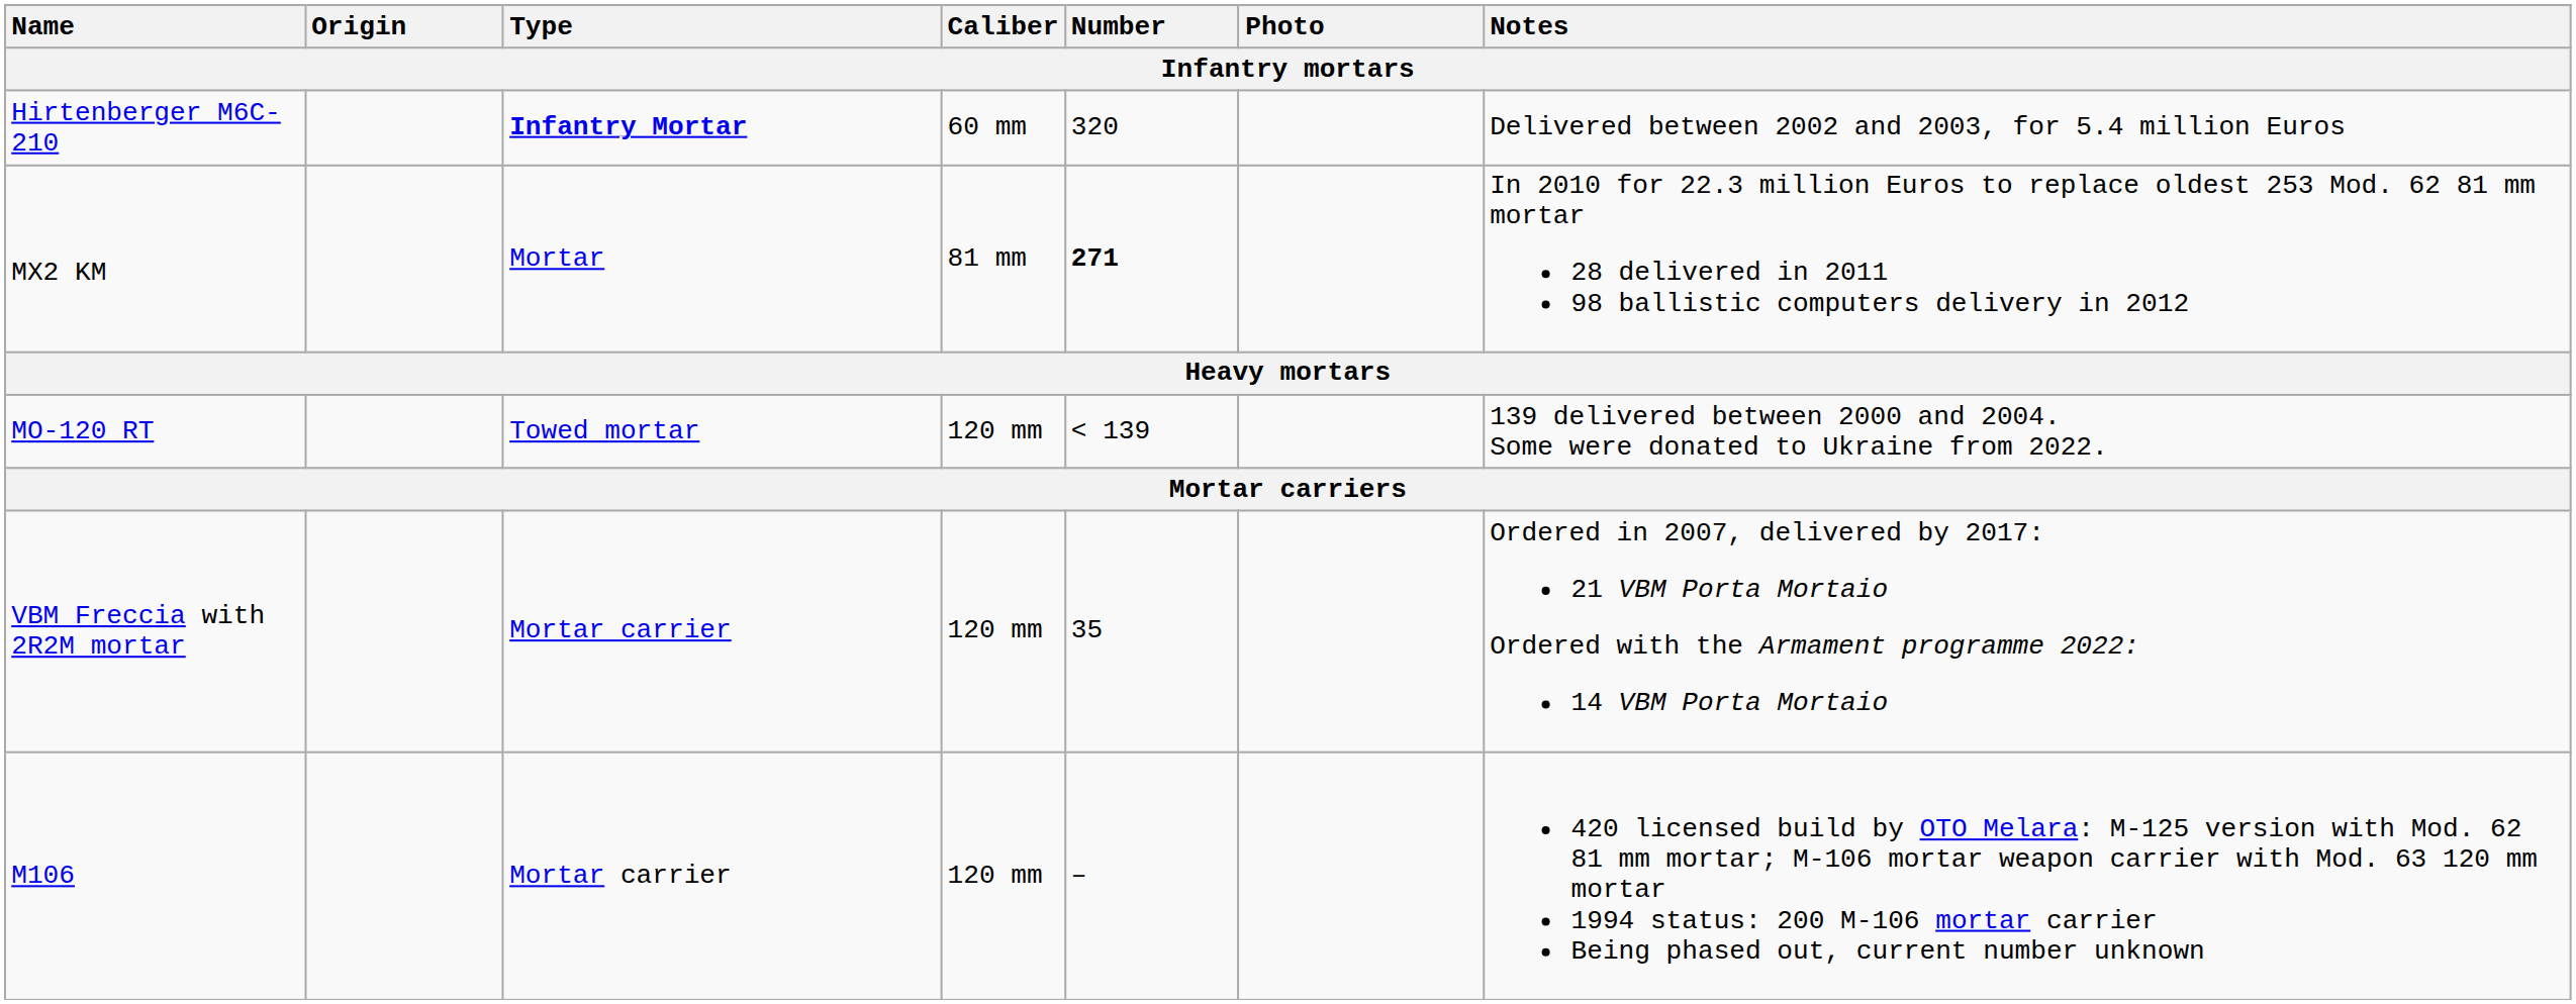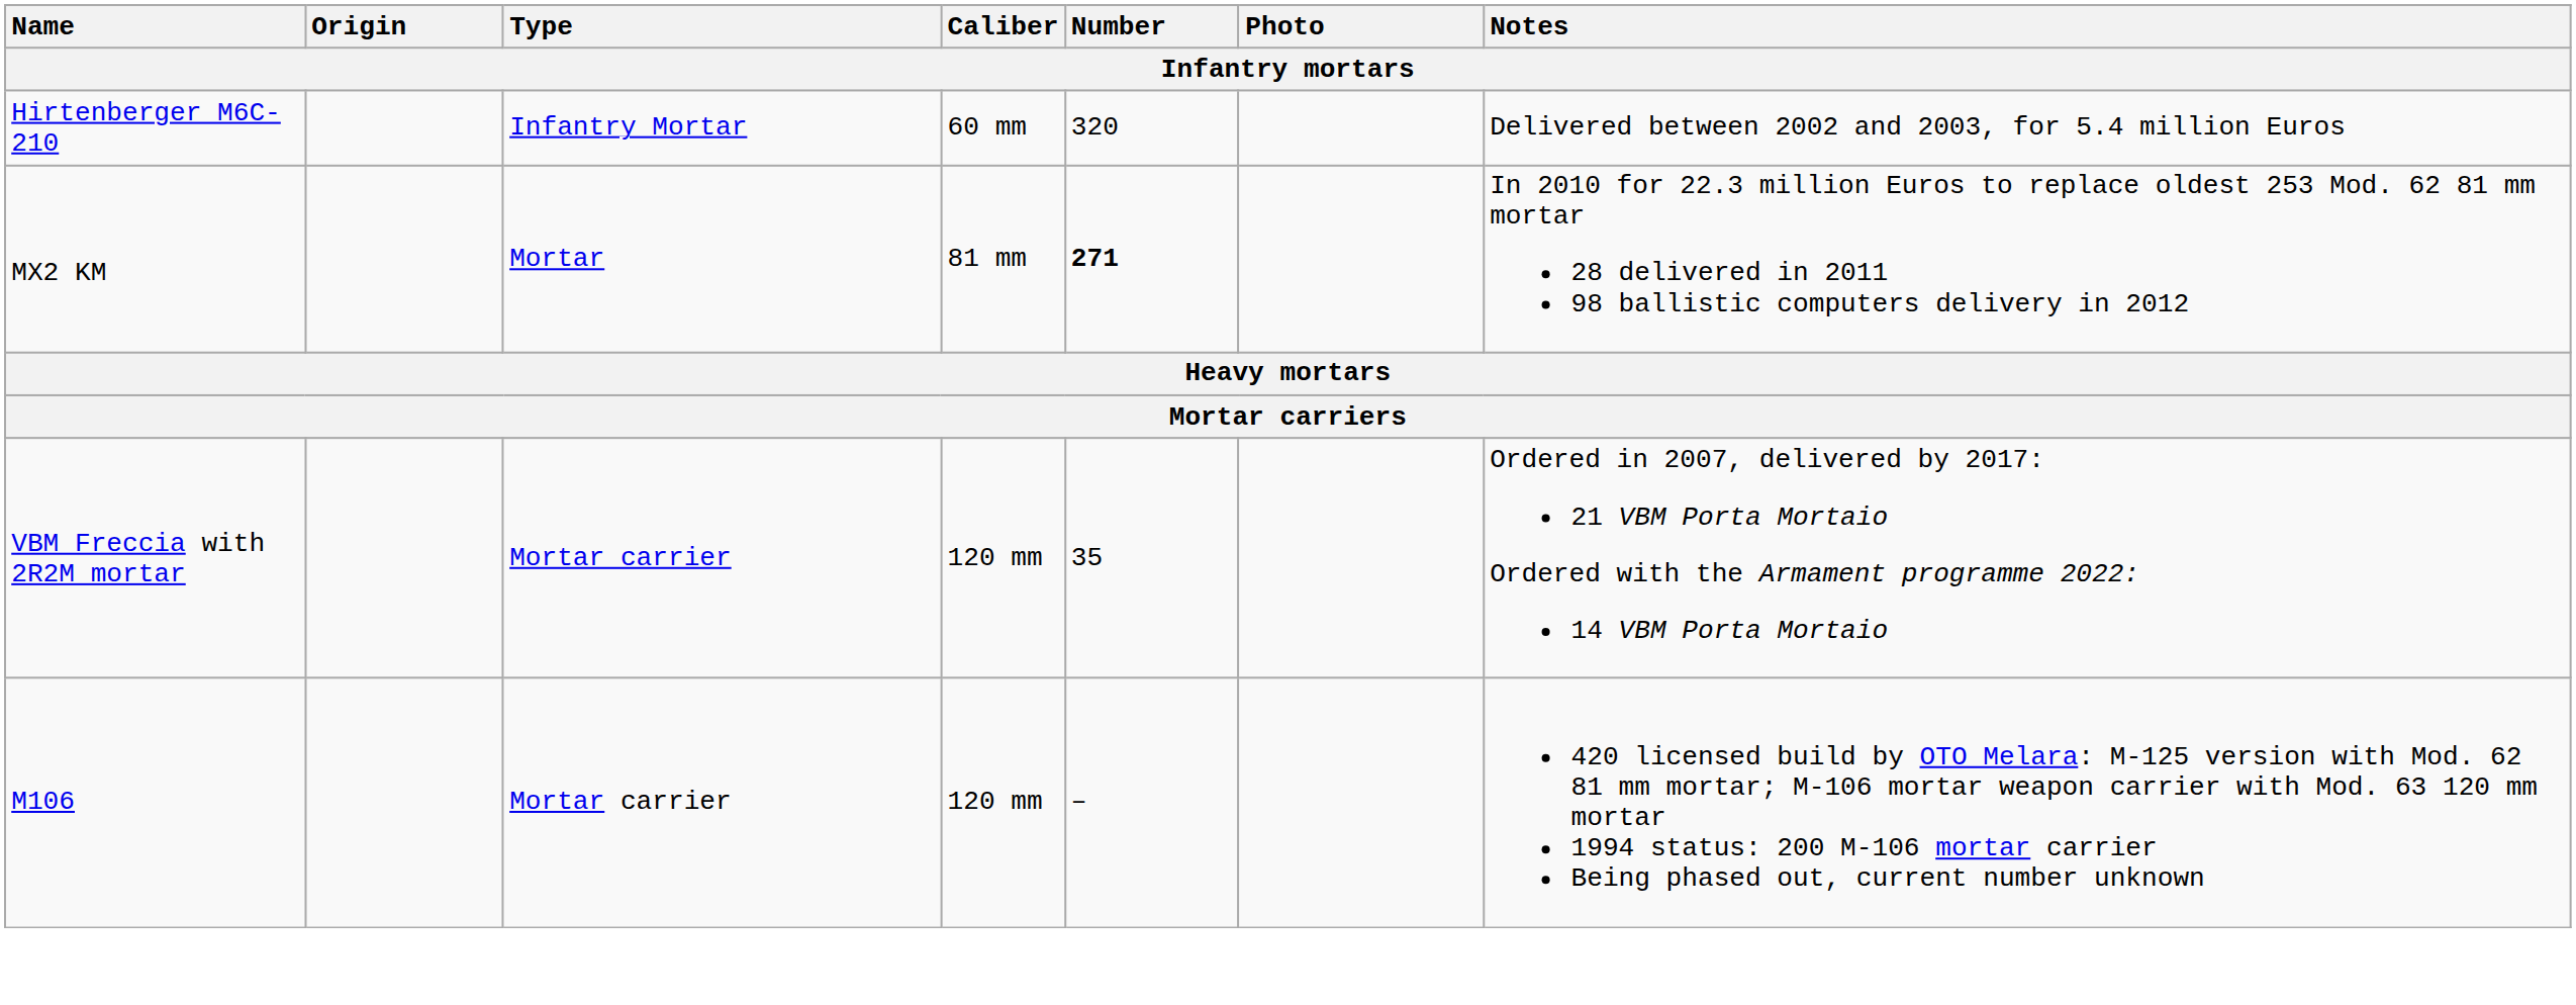Hirtenberger M6C-210 | Type: bold -> normal
- row: MO-120 RT | Towed mortar | 120 mm | < 139 | 139 delivered between 2000 and 2004. Some were donated to Ukraine from 2022.
